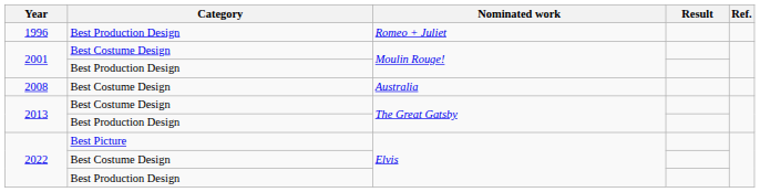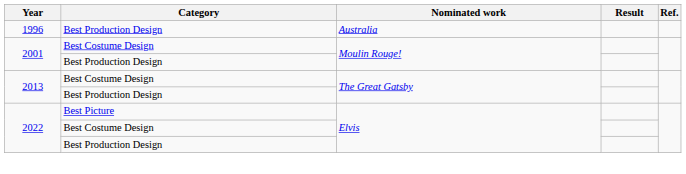1996 | Nominated work: Romeo + Juliet -> Australia
- row: 2008 | Best Costume Design | Australia
